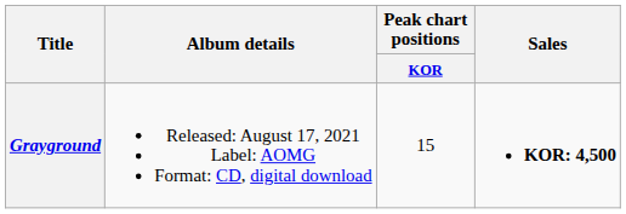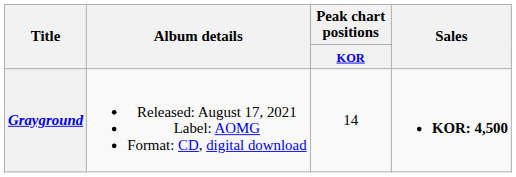Grayground | Peak chart positions / KOR: 15 -> 14
